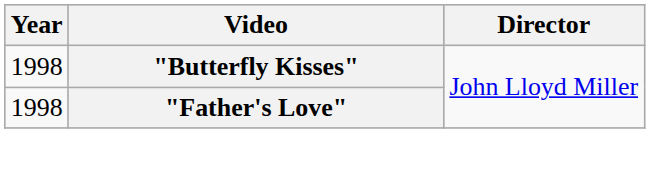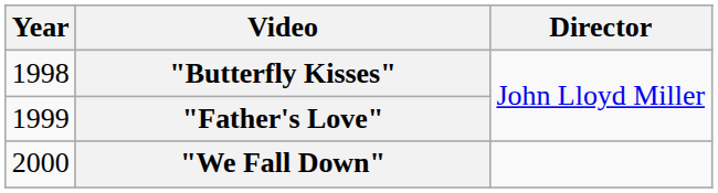"Father's Love" | Year: 1998 -> 1999
+ row: 2000 | "We Fall Down"
